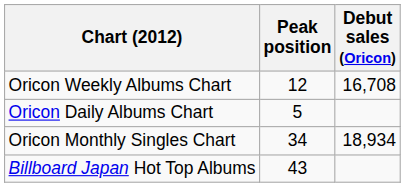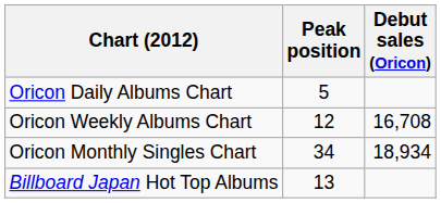rows swapped: Oricon Daily Albums Chart <-> Oricon Weekly Albums Chart
Billboard Japan Hot Top Albums | Peak position: 43 -> 13
